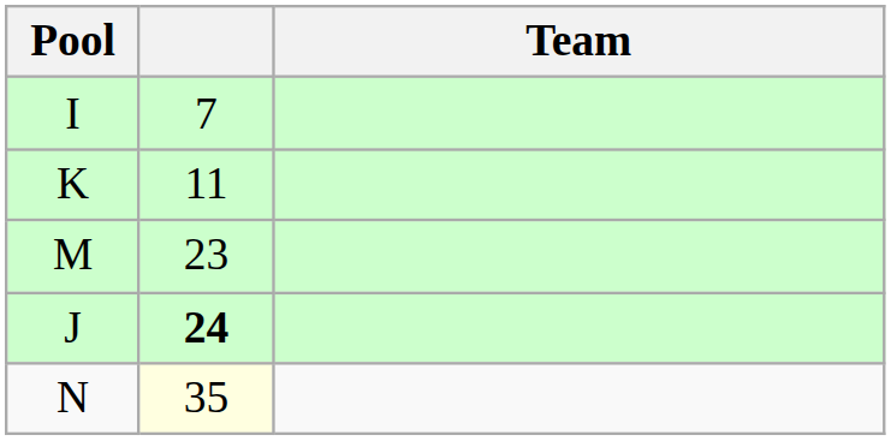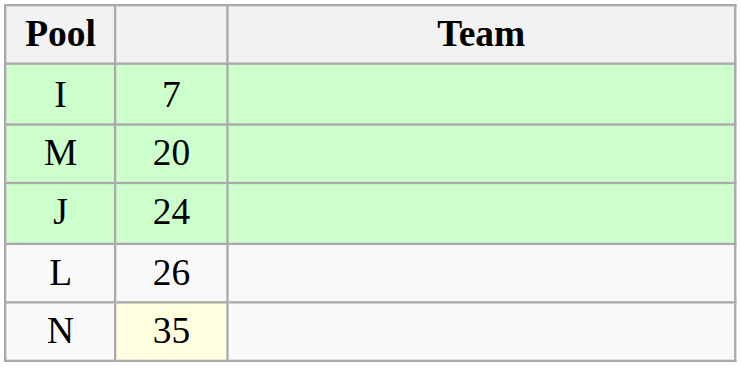- row: K | 11
M | column 2: 23 -> 20
J | column 2: bold -> normal
+ row: L | 26
